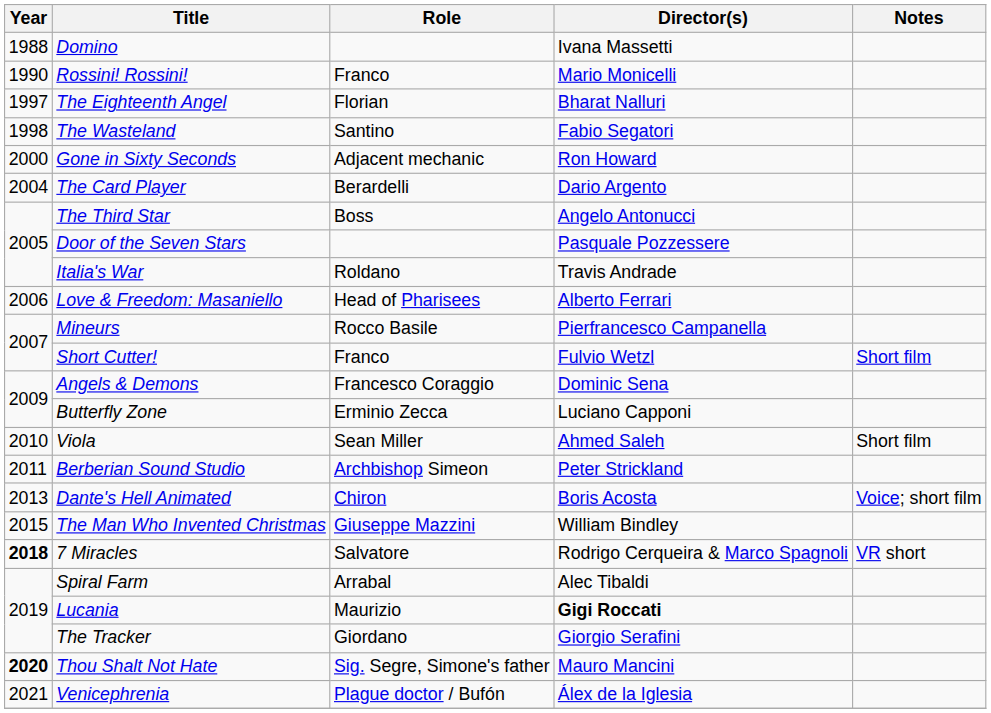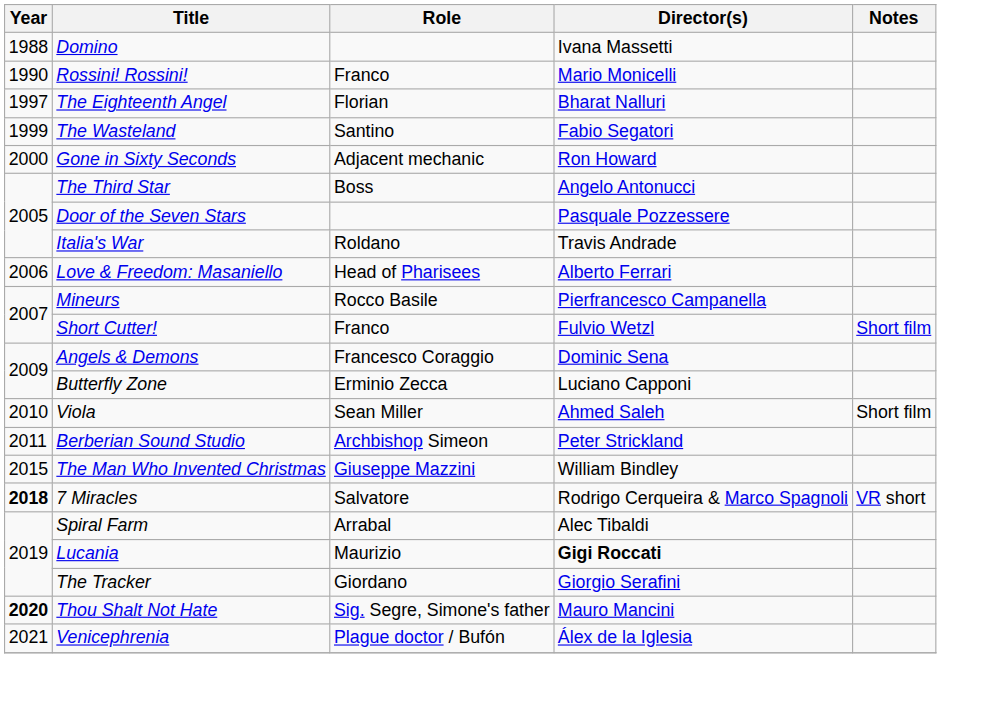The Wasteland | Year: 1998 -> 1999
- row: 2004 | The Card Player | Berardelli | Dario Argento
- row: 2013 | Dante's Hell Animated | Chiron | Boris Acosta | Voice; short film
